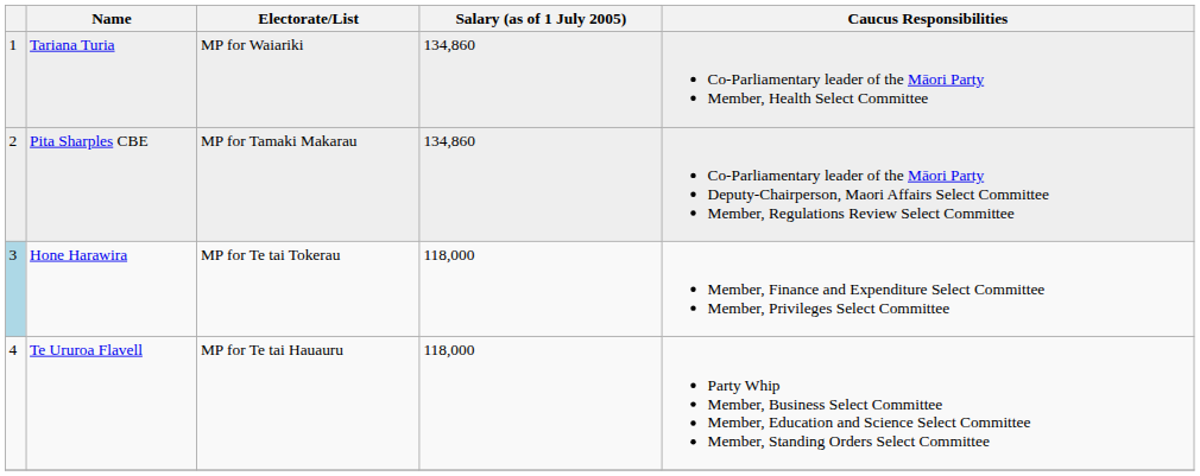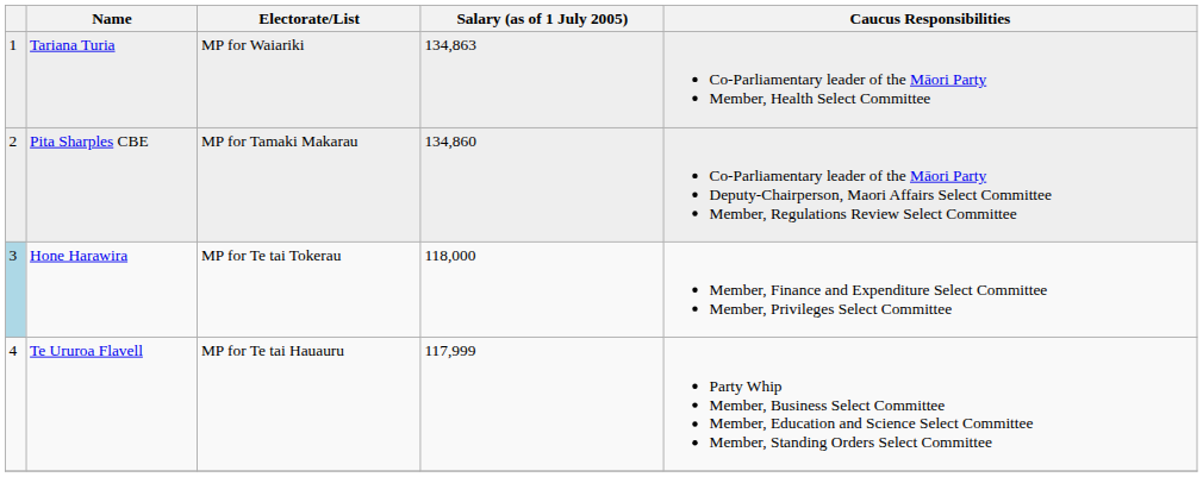Tariana Turia | Salary (as of 1 July 2005): 134,860 -> 134,863
Te Ururoa Flavell | Salary (as of 1 July 2005): 118,000 -> 117,999
